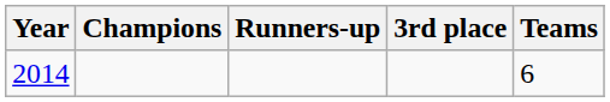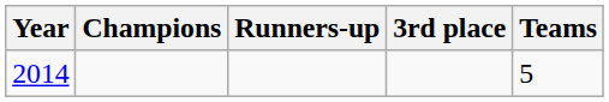2014 | Teams: 6 -> 5
